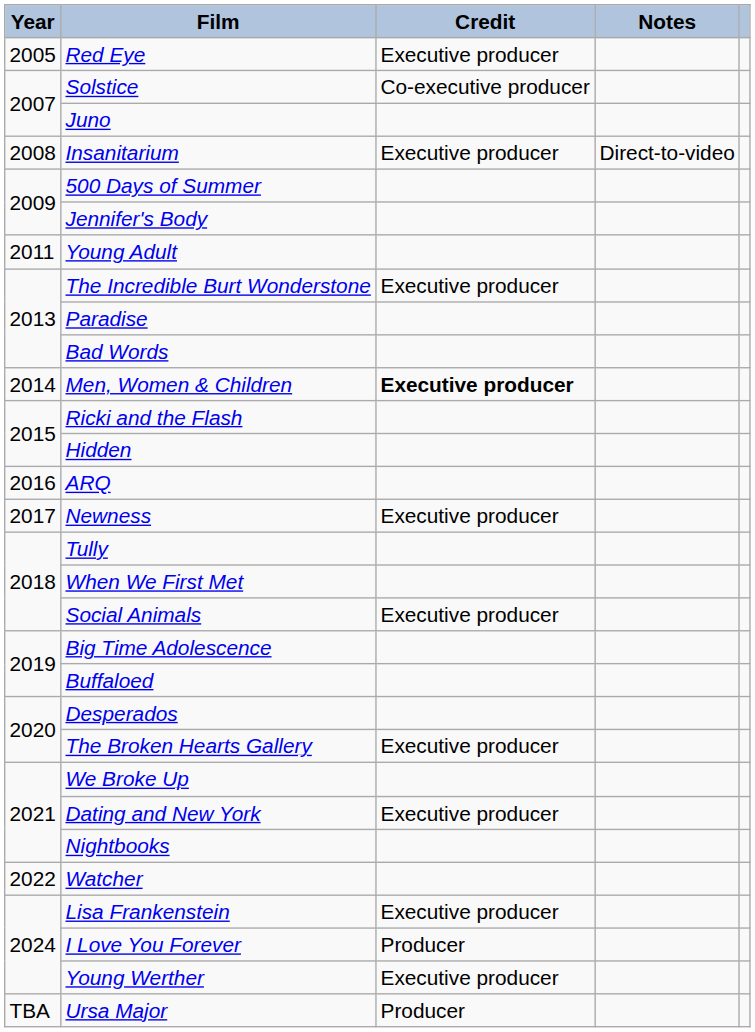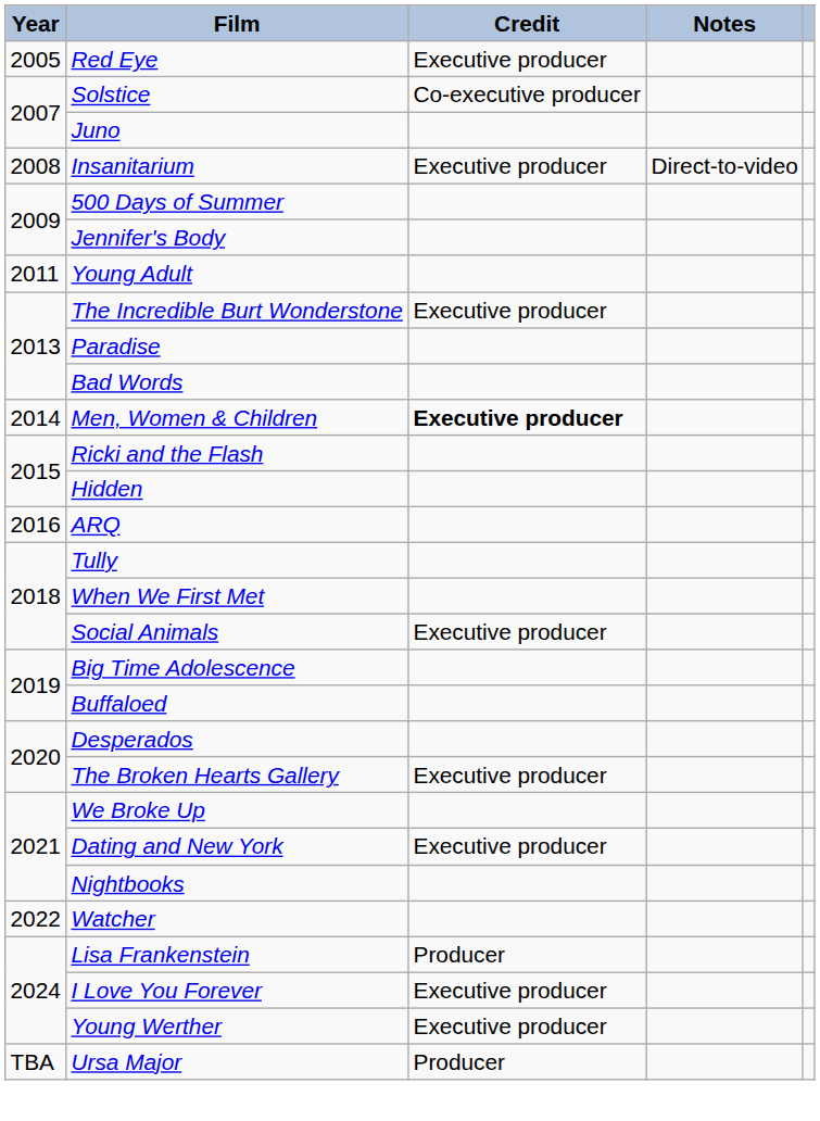- row: 2017 | Newness | Executive producer
Lisa Frankenstein | Credit: Executive producer -> Producer
I Love You Forever | Credit: Producer -> Executive producer
